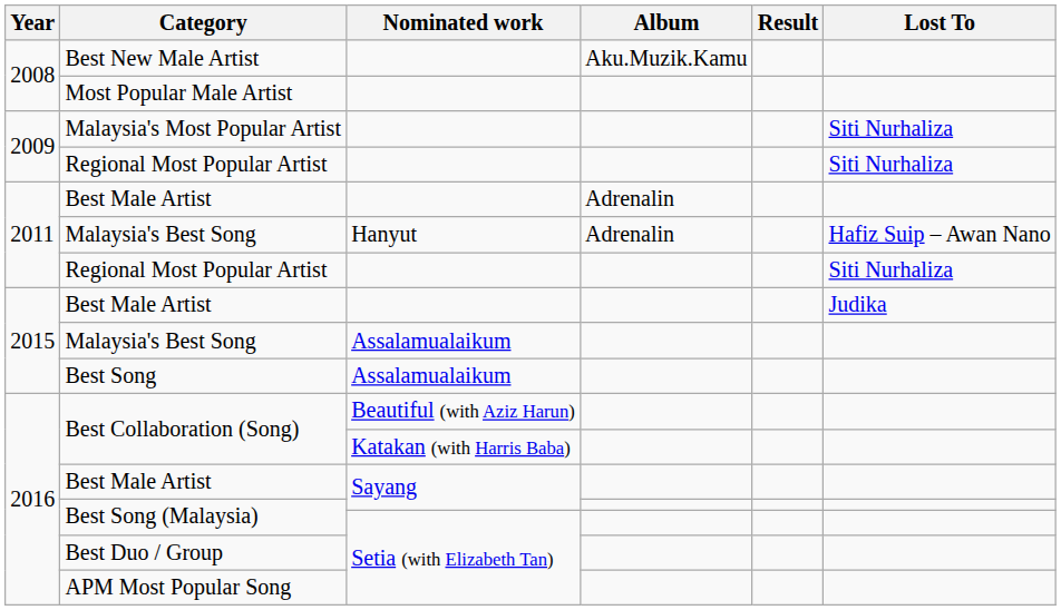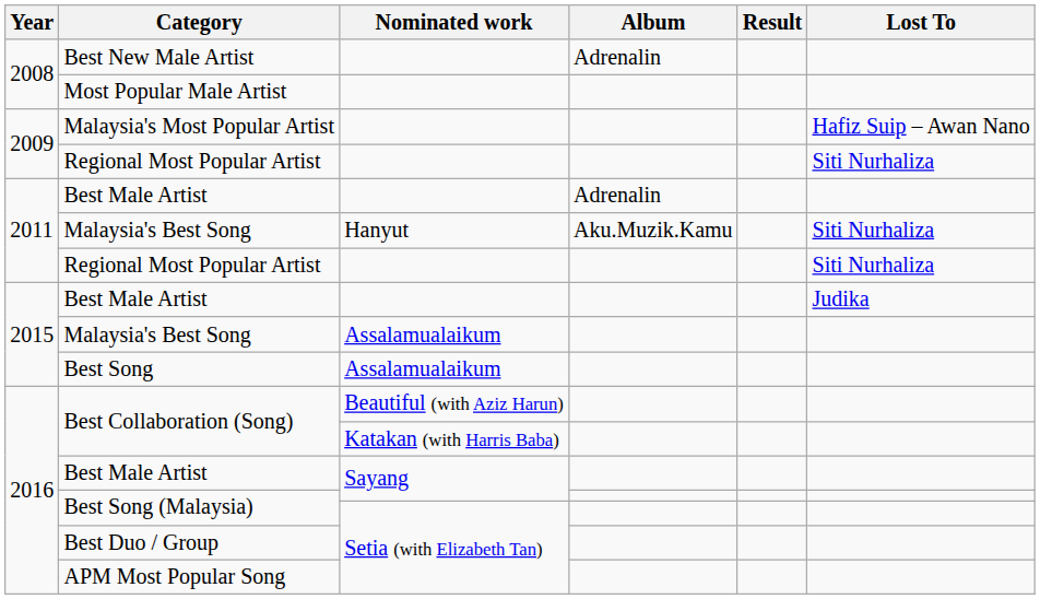Best New Male Artist | Album: Aku.Muzik.Kamu -> Adrenalin
Malaysia's Most Popular Artist | Lost To: Siti Nurhaliza -> Hafiz Suip – Awan Nano
Malaysia's Best Song / Hanyut | Album: Adrenalin -> Aku.Muzik.Kamu
Malaysia's Best Song / Hanyut | Lost To: Hafiz Suip – Awan Nano -> Siti Nurhaliza
